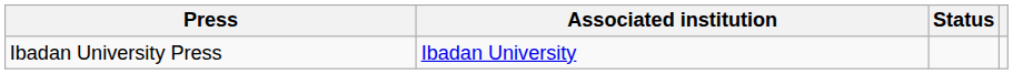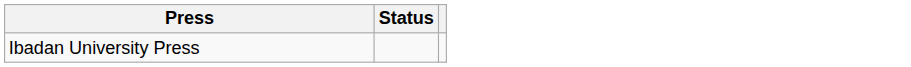- column: Associated institution | Ibadan University
